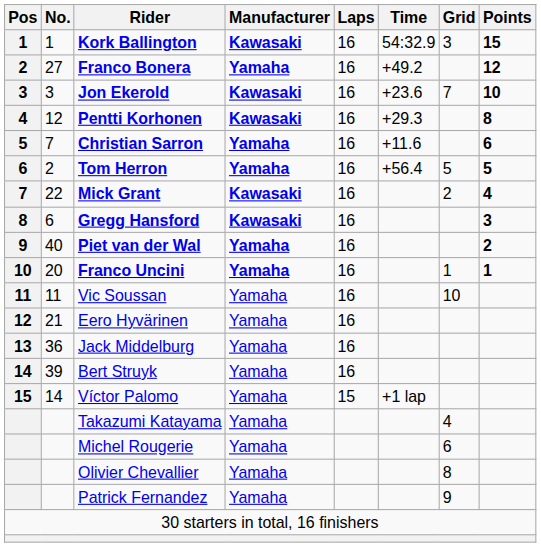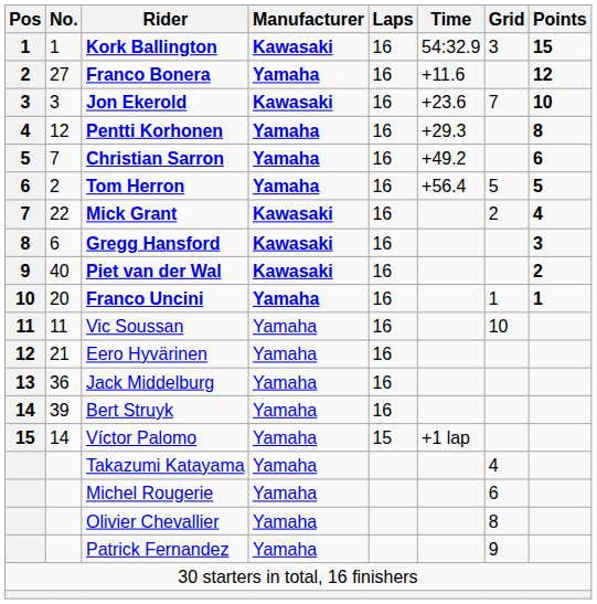Franco Bonera | Time: +49.2 -> +11.6
Pentti Korhonen | Manufacturer: Kawasaki -> Yamaha
Christian Sarron | Time: +11.6 -> +49.2
Piet van der Wal | Manufacturer: Yamaha -> Kawasaki
